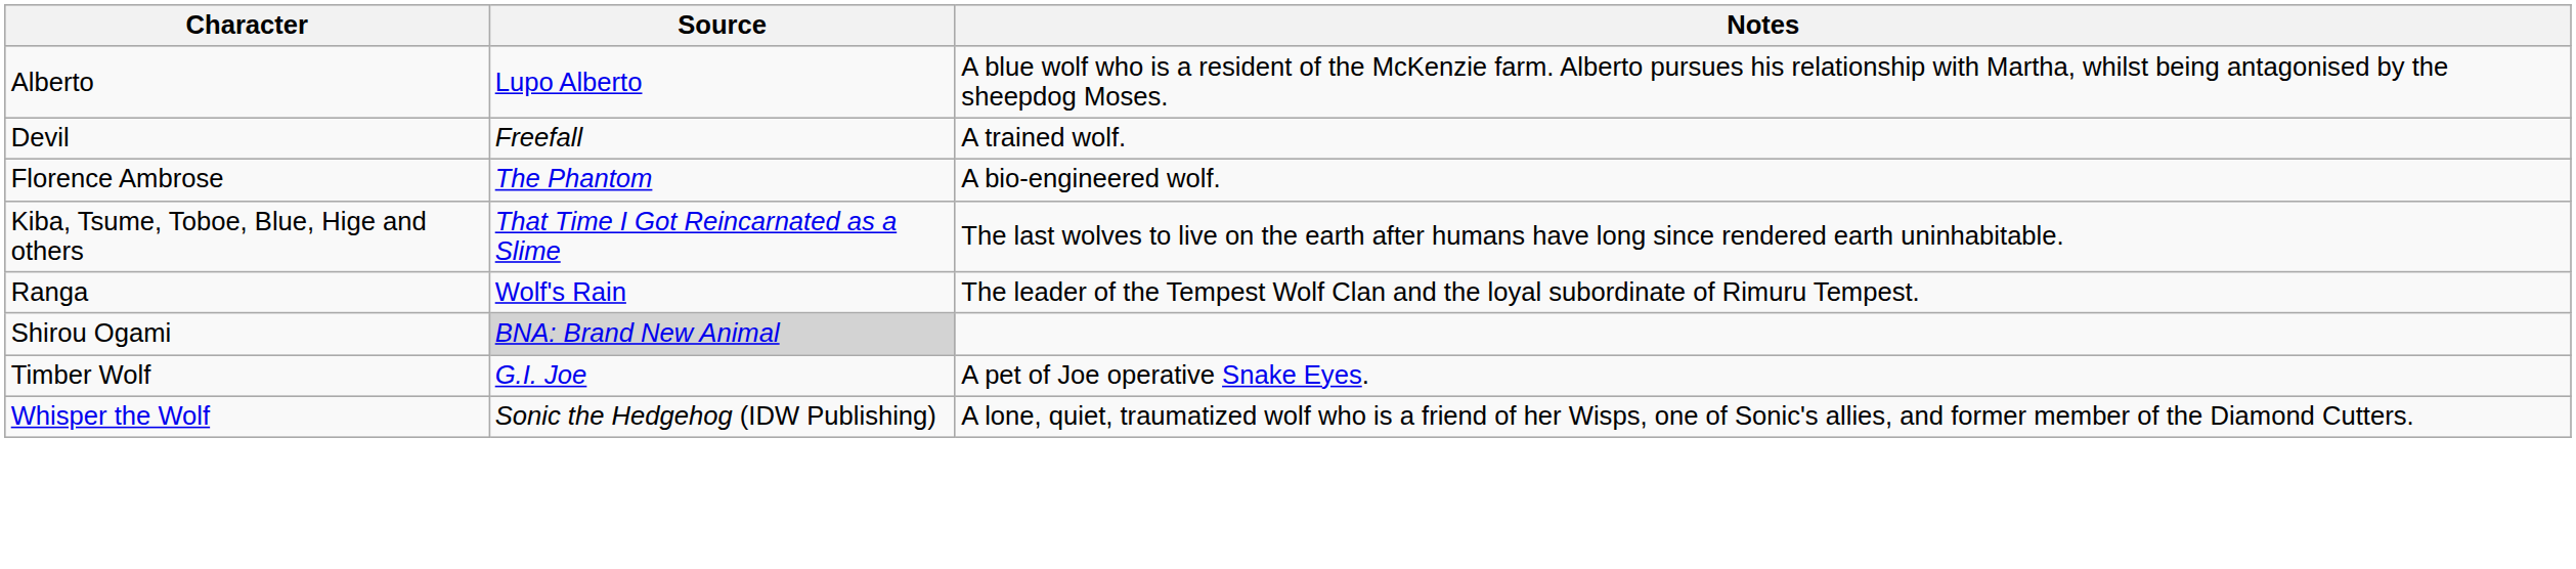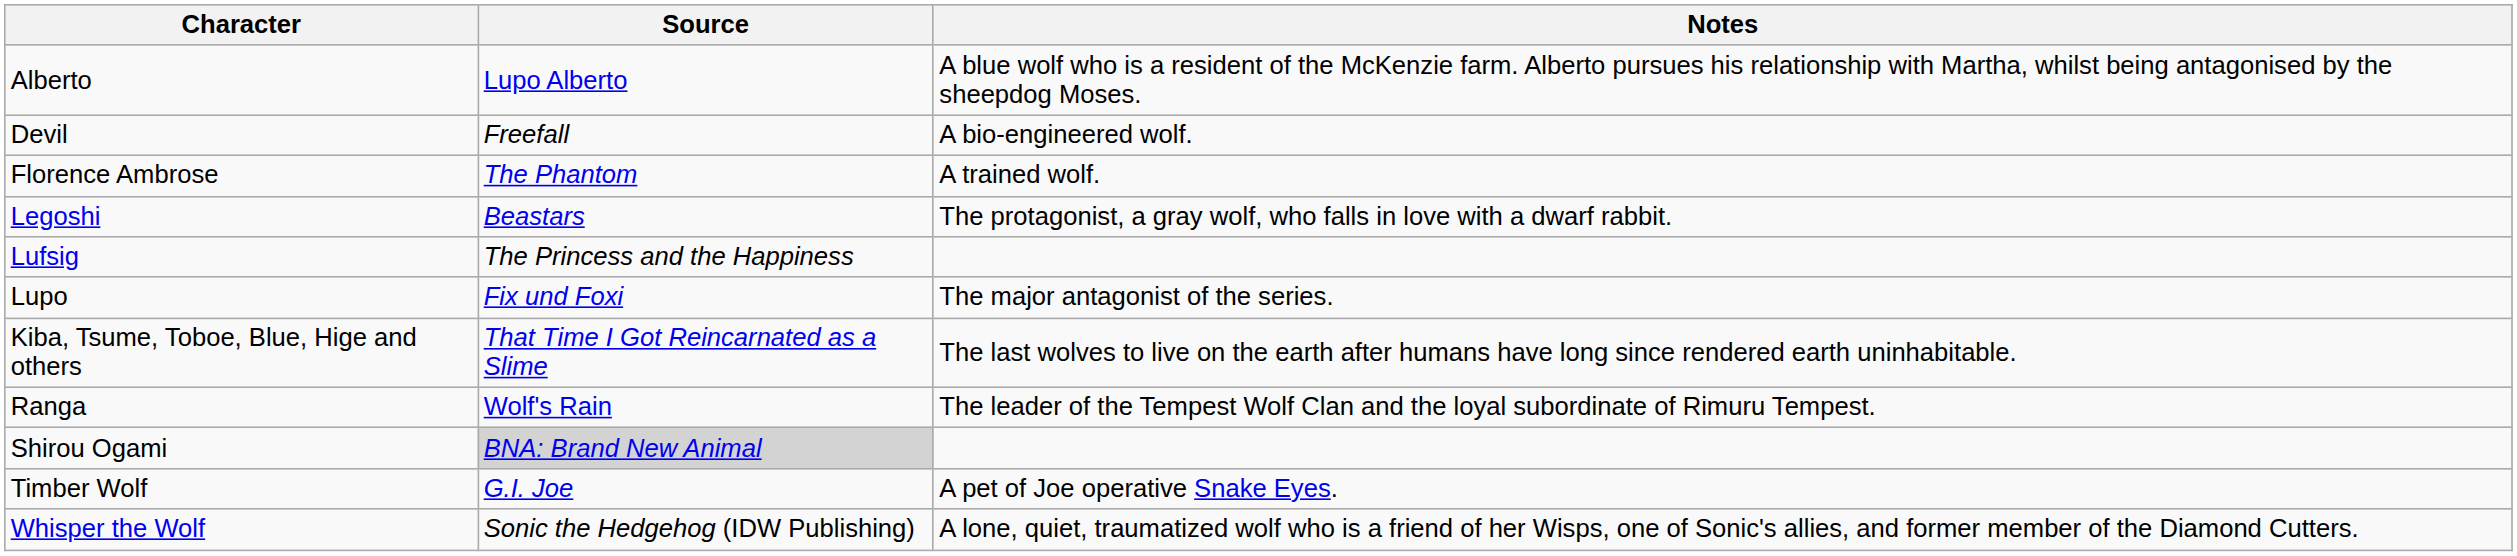Devil | Notes: A trained wolf. -> A bio-engineered wolf.
Florence Ambrose | Notes: A bio-engineered wolf. -> A trained wolf.
+ row: Legoshi | Beastars | The protagonist, a gray wolf, who falls in love with a dwarf rabbit.
+ row: Lufsig | The Princess and the Happiness
+ row: Lupo | Fix und Foxi | The major antagonist of the series.
